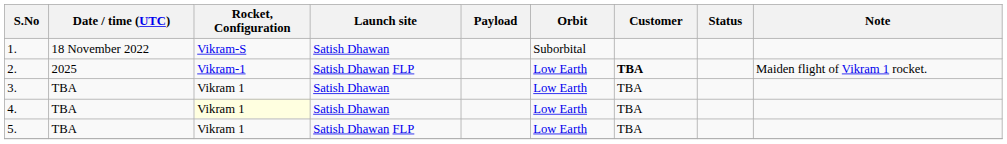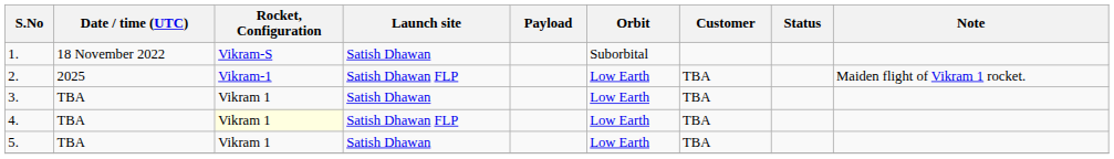2. | Customer: bold -> normal
4. | Launch site: Satish Dhawan -> Satish Dhawan FLP
5. | Launch site: Satish Dhawan FLP -> Satish Dhawan
